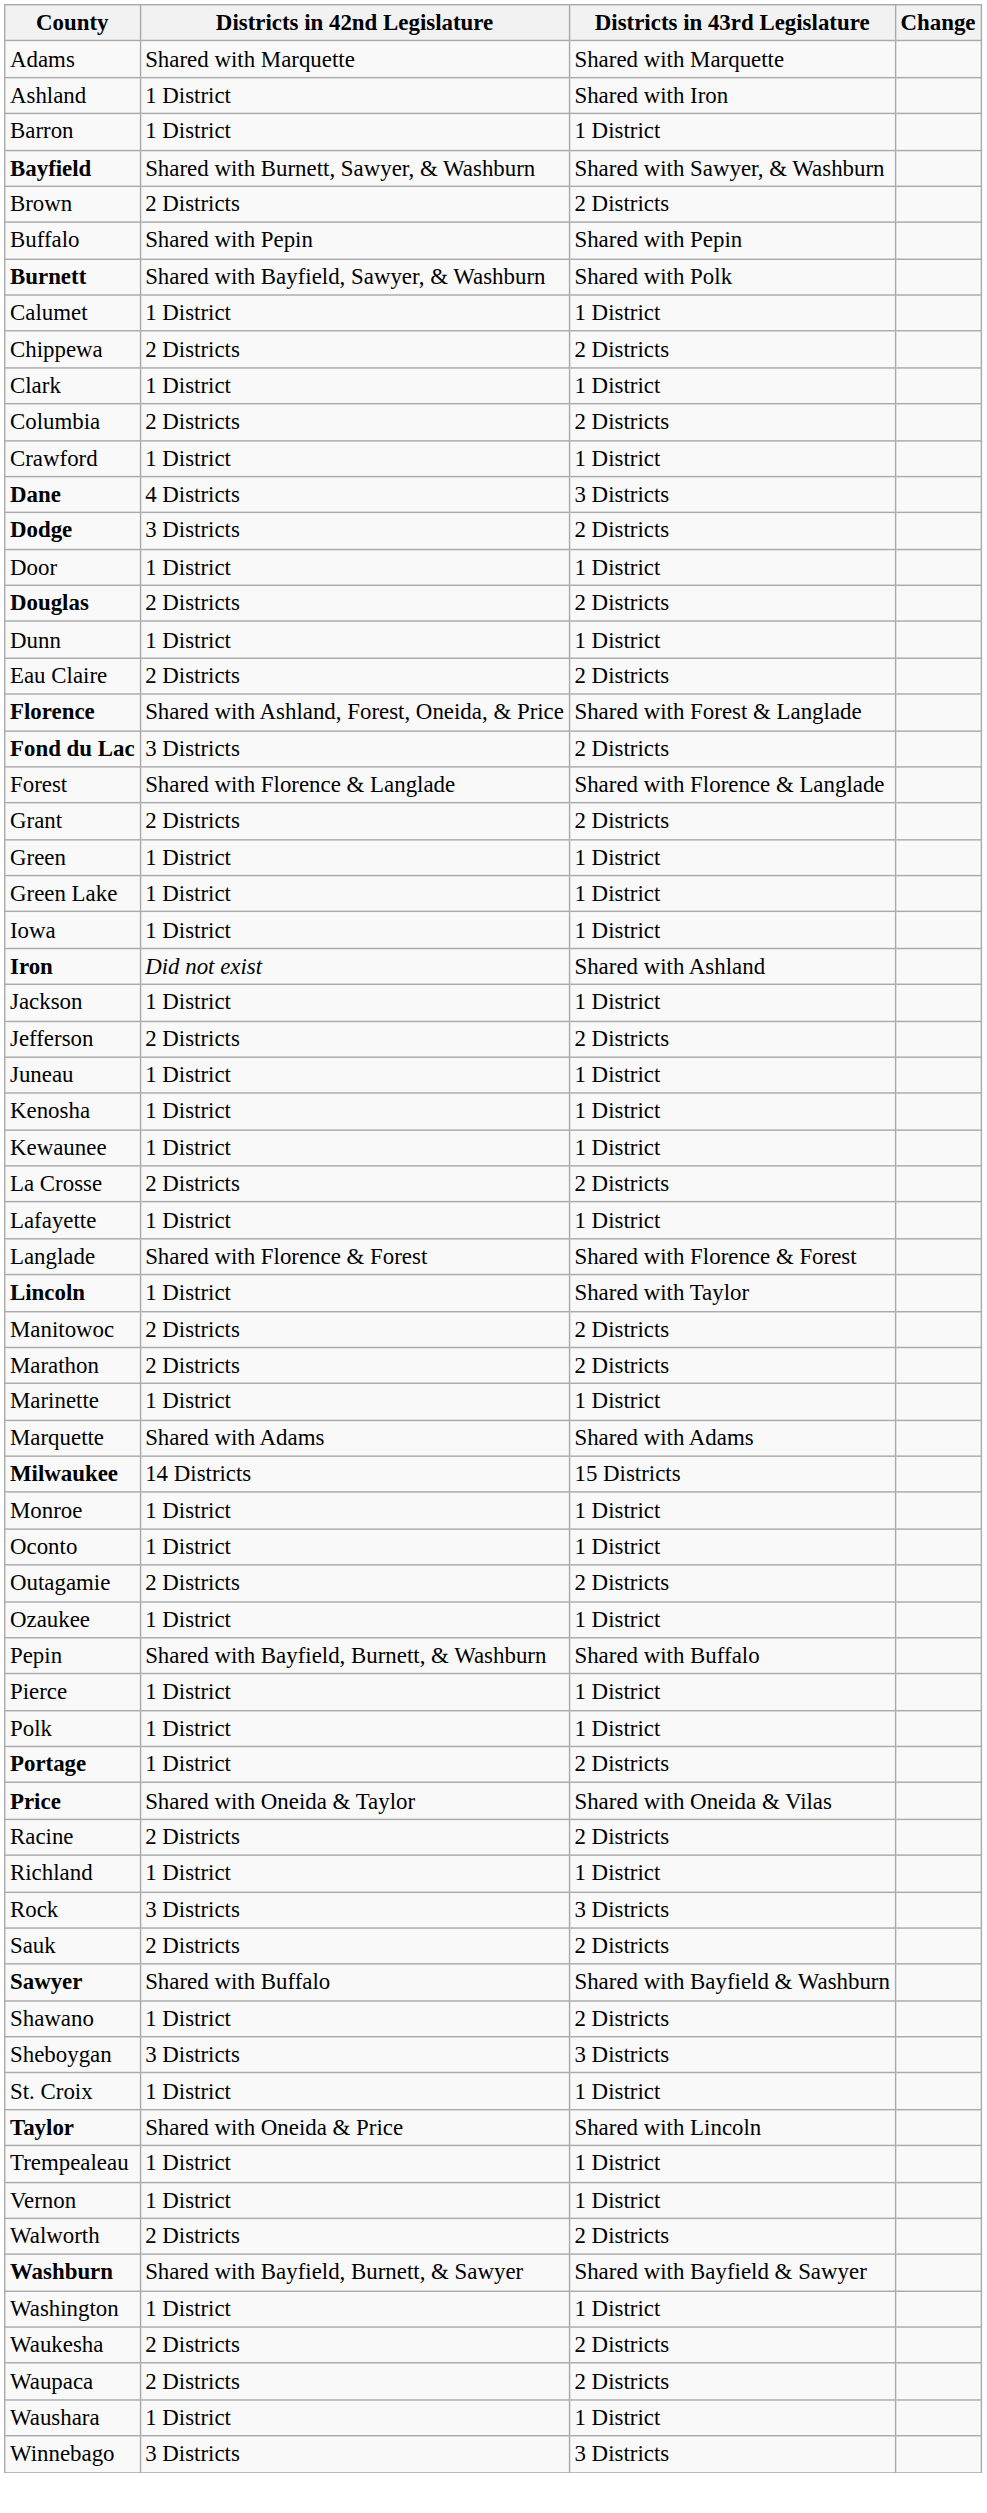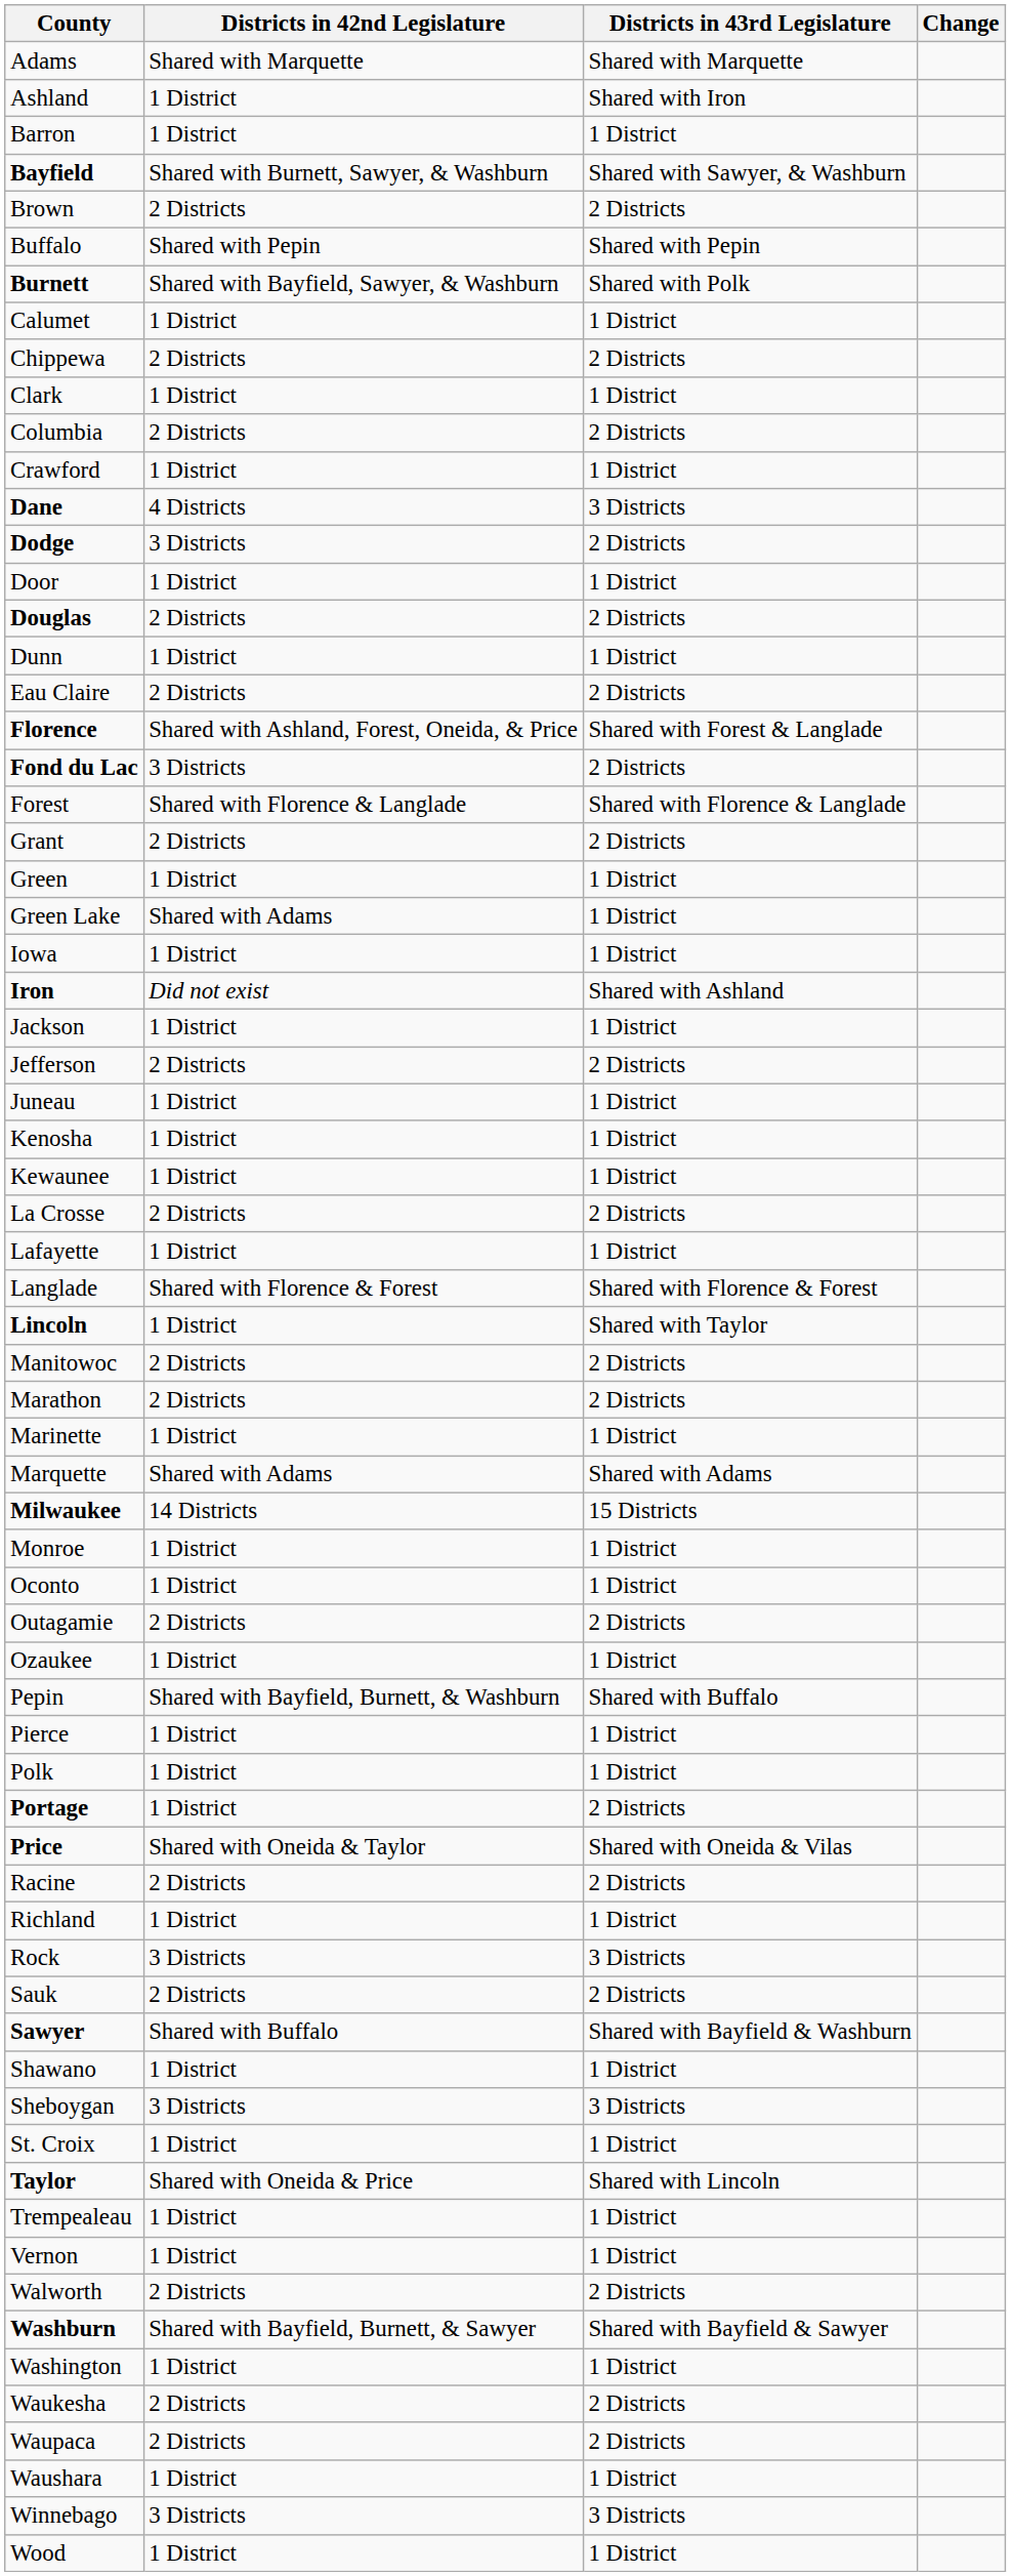Green Lake | Districts in 42nd Legislature: 1 District -> Shared with Adams
Shawano | Districts in 43rd Legislature: 2 Districts -> 1 District
+ row: Wood | 1 District | 1 District
